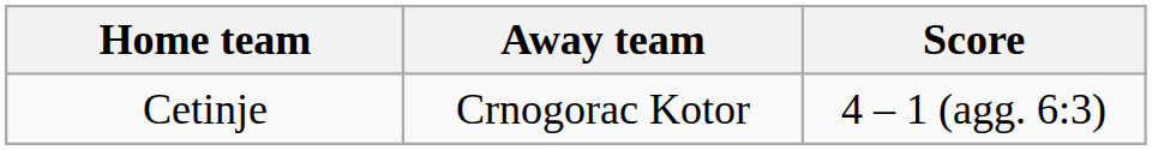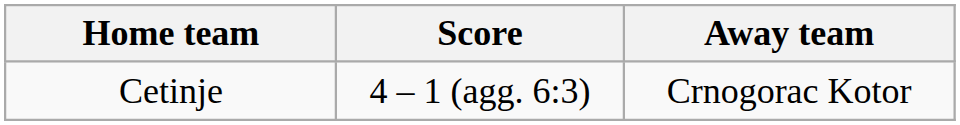columns swapped: Score <-> Away team
